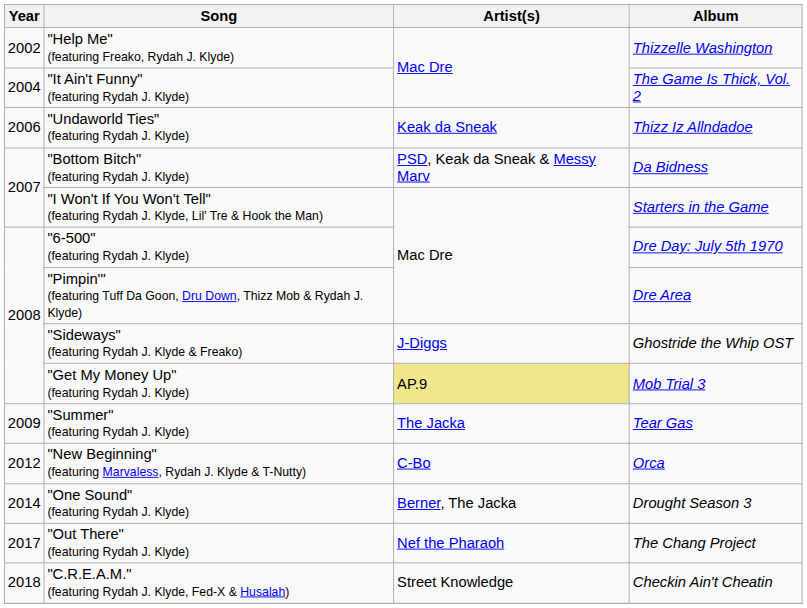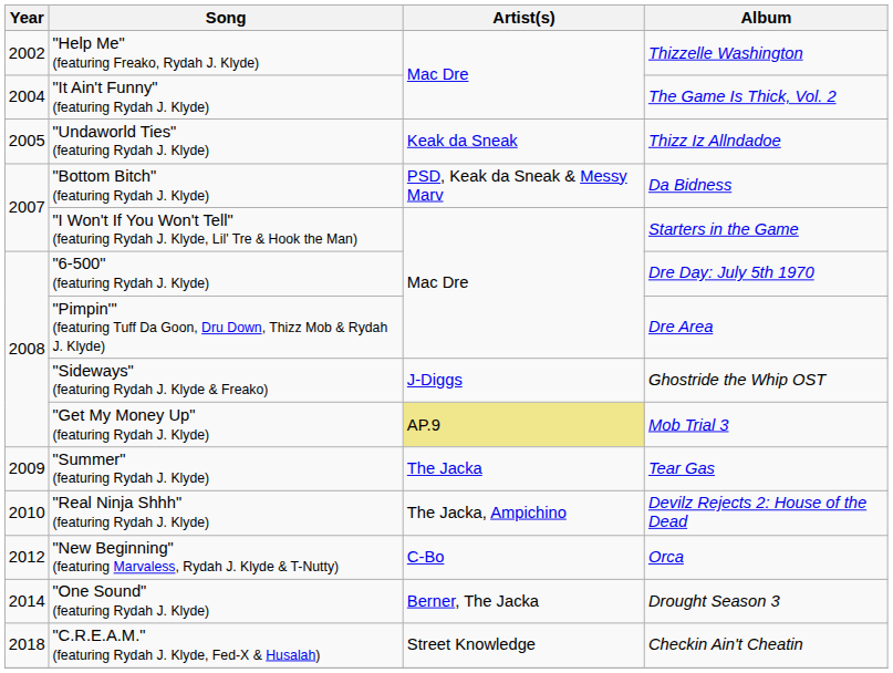"Undaworld Ties" (featuring Rydah J. Klyde) | Year: 2006 -> 2005
+ row: 2010 | "Real Ninja Shhh" (featuring Rydah J. Klyde) | The Jacka, Ampichino | Devilz Rejects 2: House of the Dead
- row: 2017 | "Out There" (featuring Rydah J. Klyde) | Nef the Pharaoh | The Chang Project
